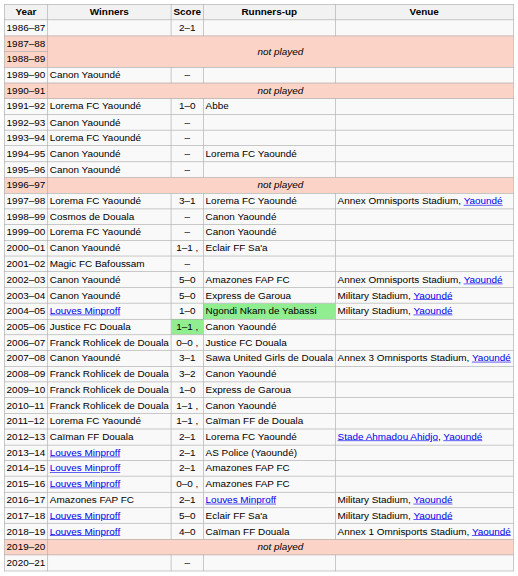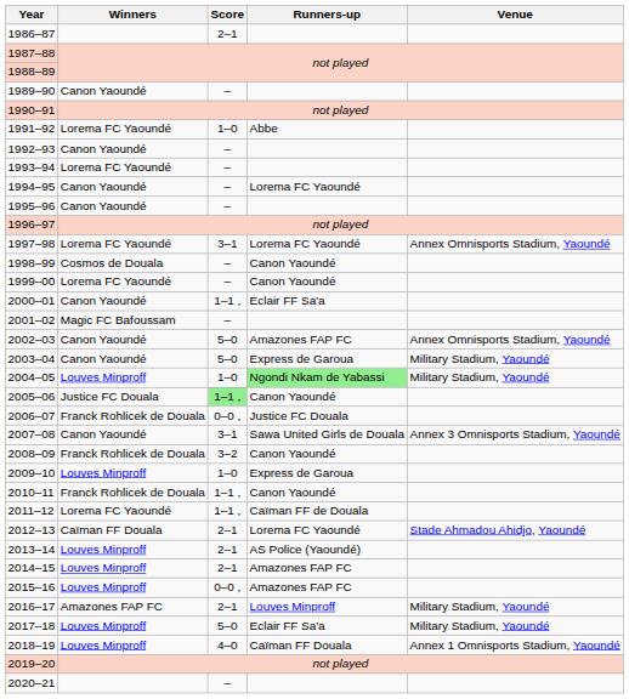2009–10 | Winners: Franck Rohlicek de Douala -> Louves Minproff
